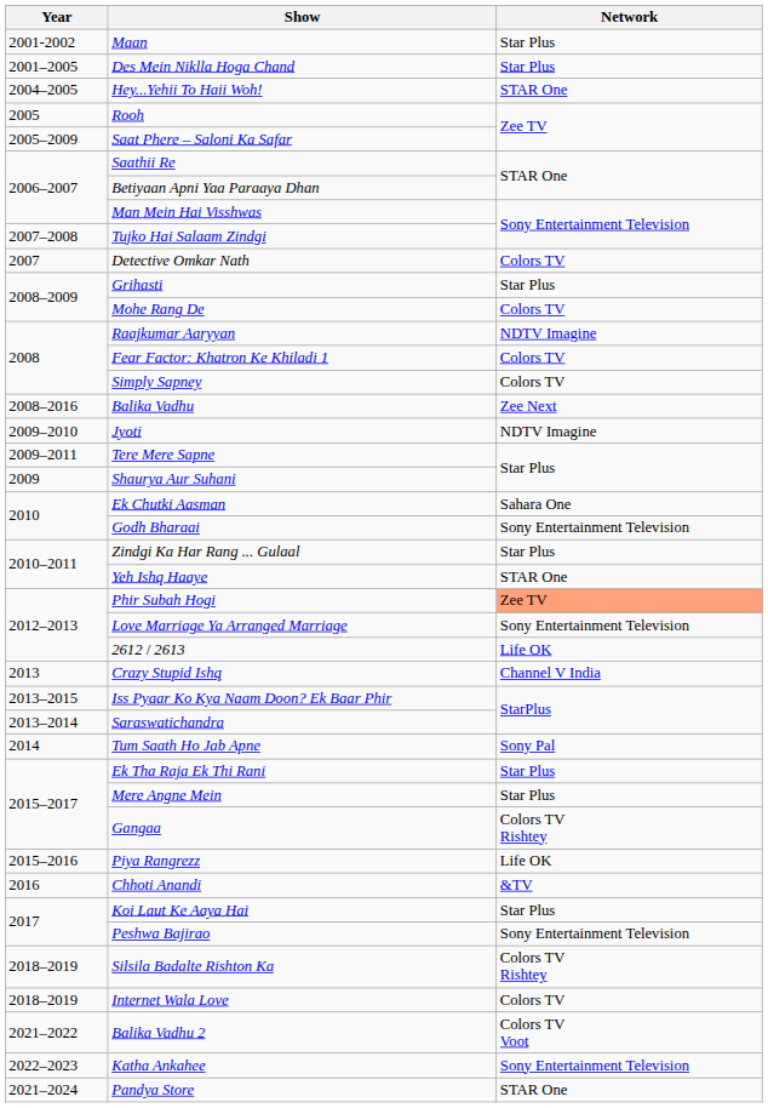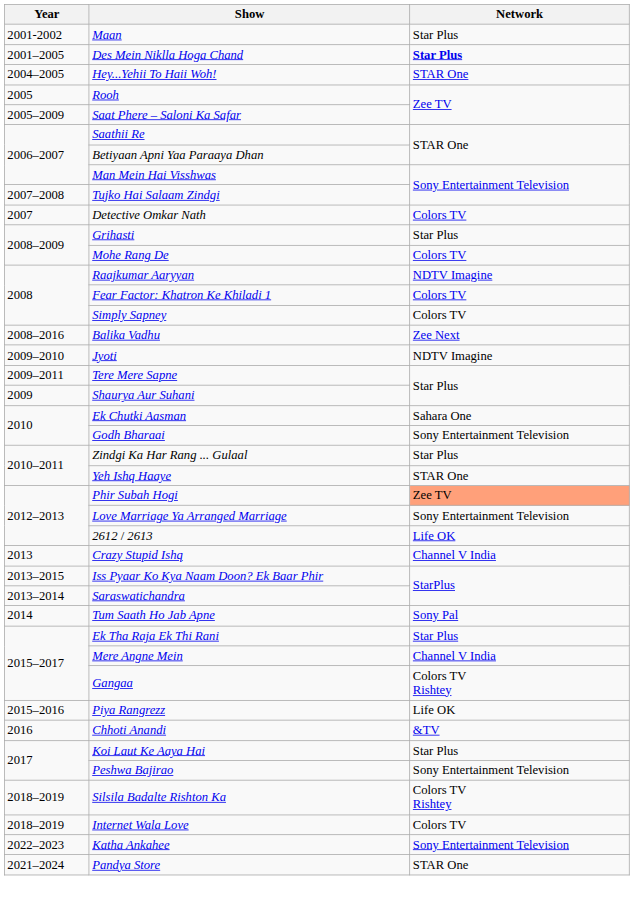Des Mein Niklla Hoga Chand | Network: normal -> bold
Mere Angne Mein | Network: Star Plus -> Channel V India
- row: 2021–2022 | Balika Vadhu 2 | Colors TV Voot
